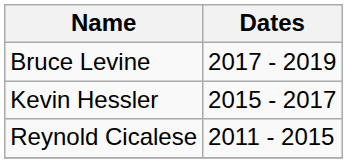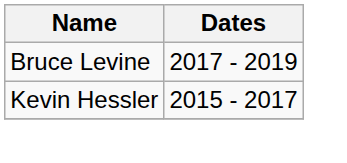- row: Reynold Cicalese | 2011 - 2015
